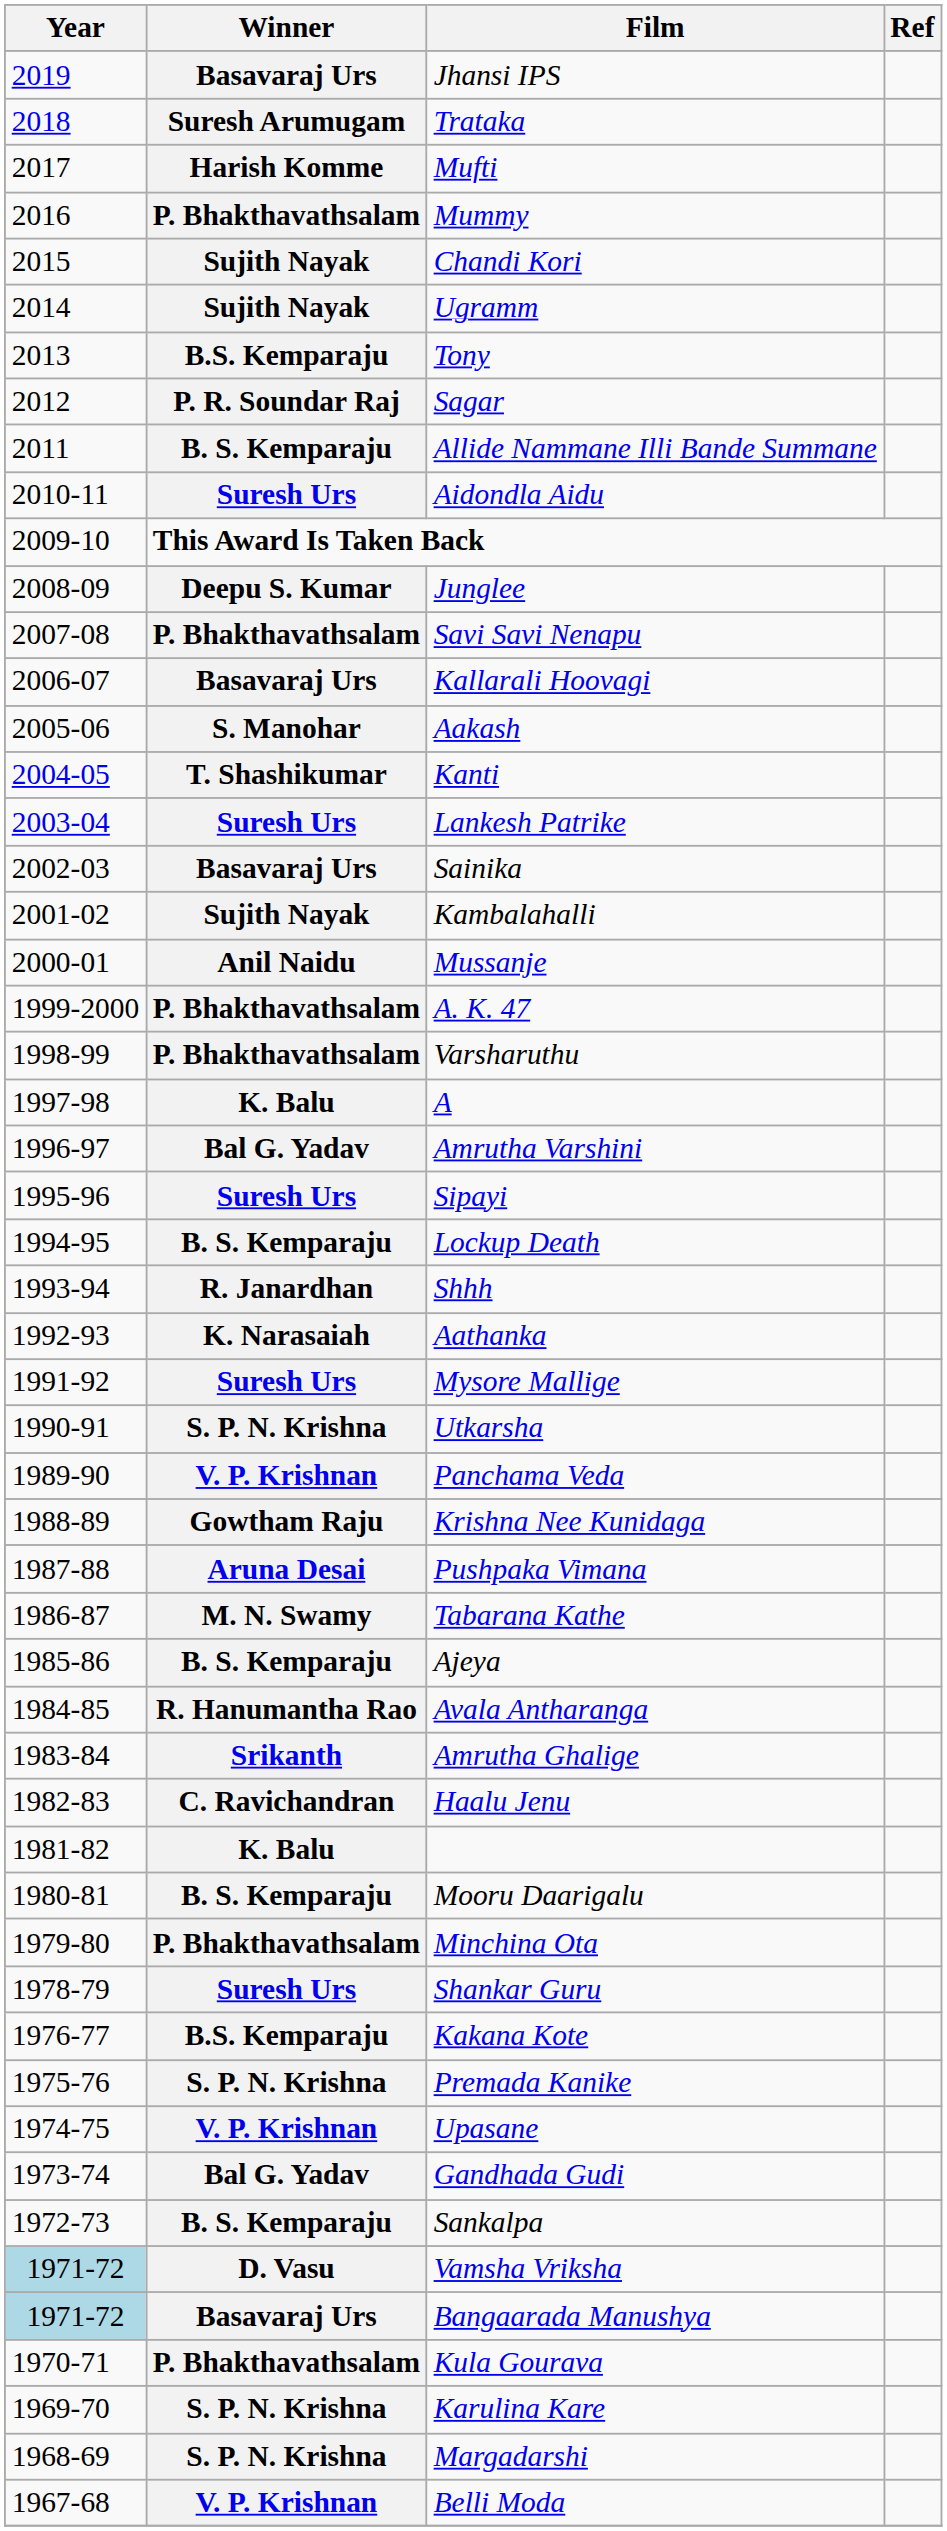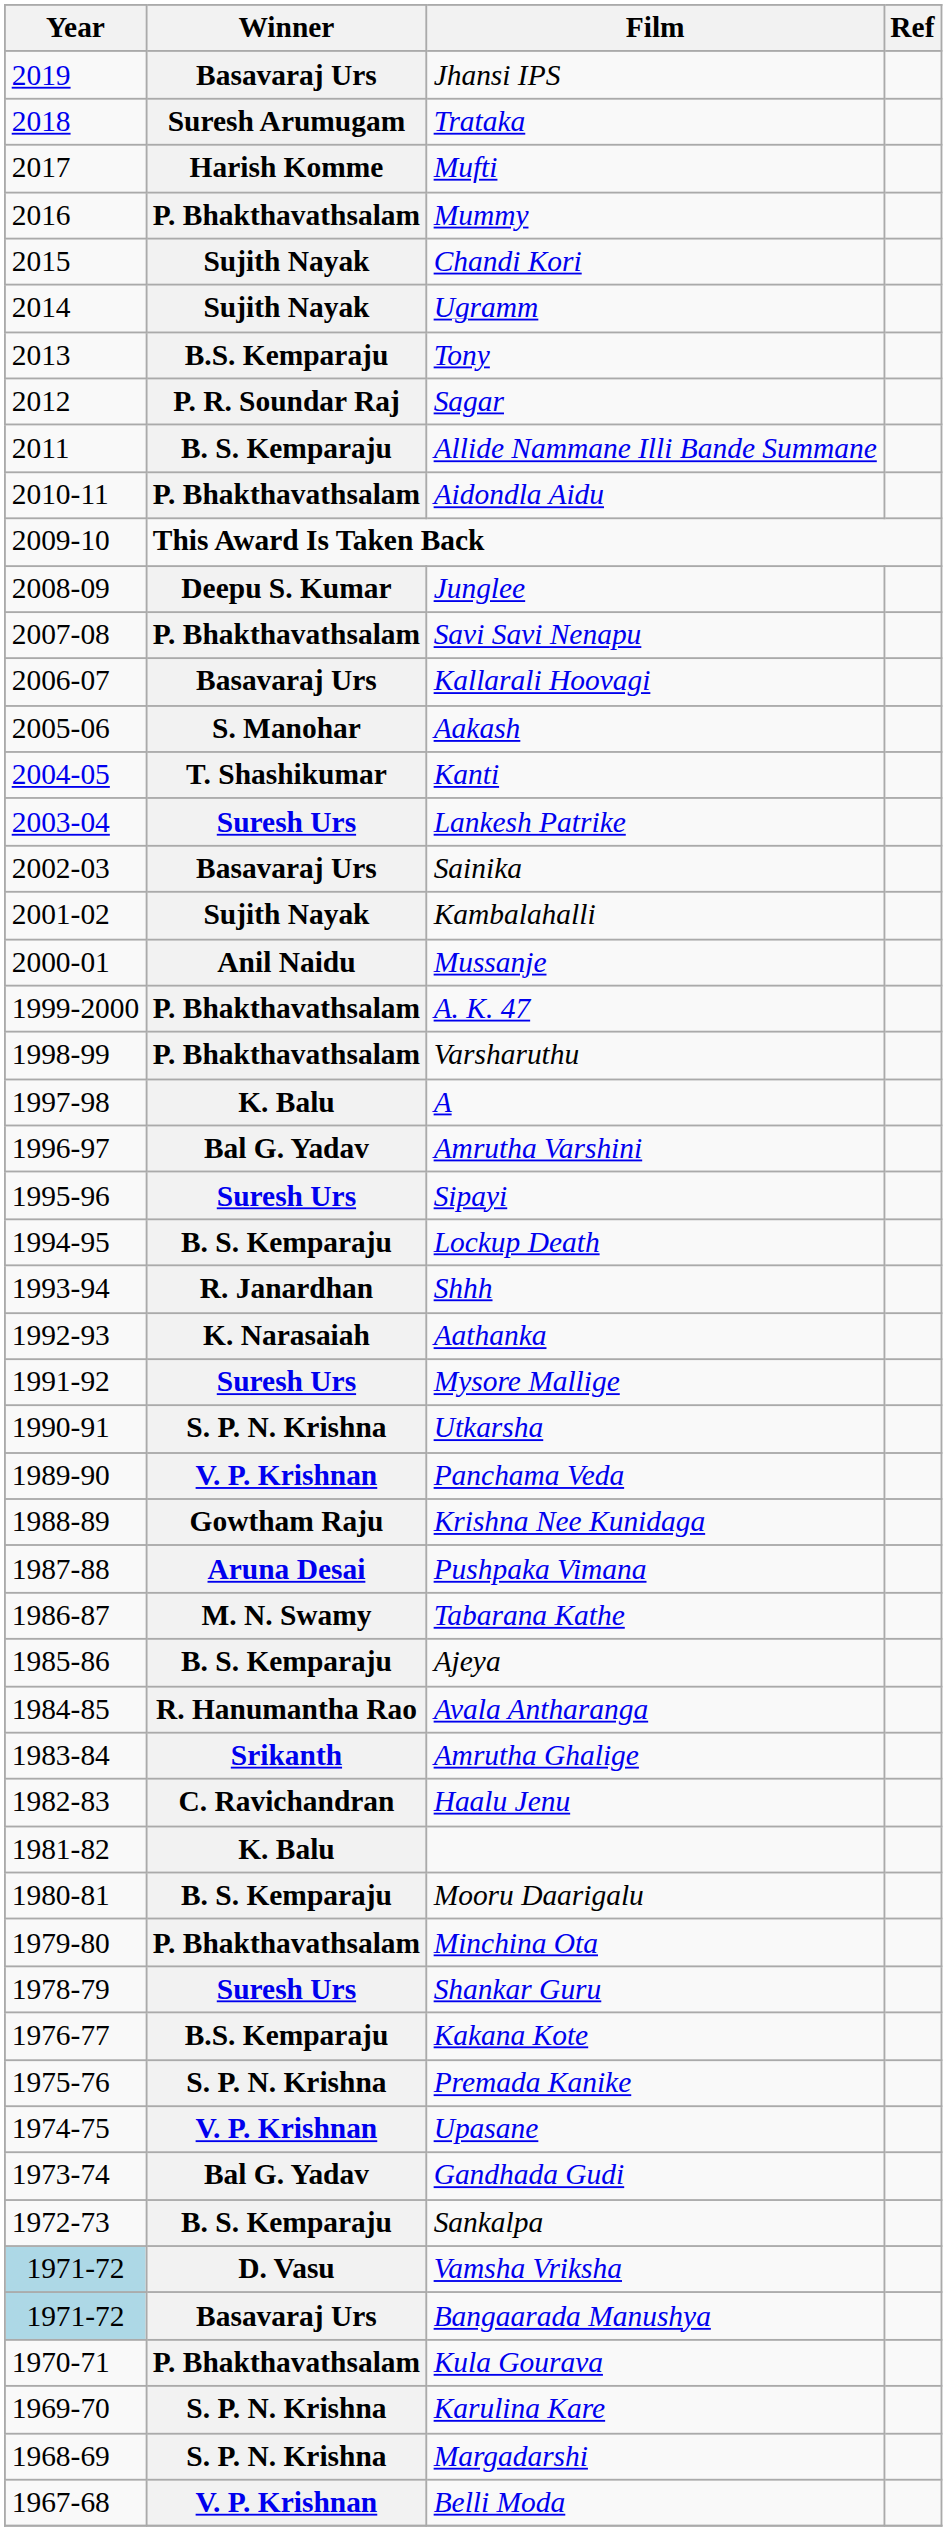Aidondla Aidu | Winner: Suresh Urs -> P. Bhakthavathsalam
